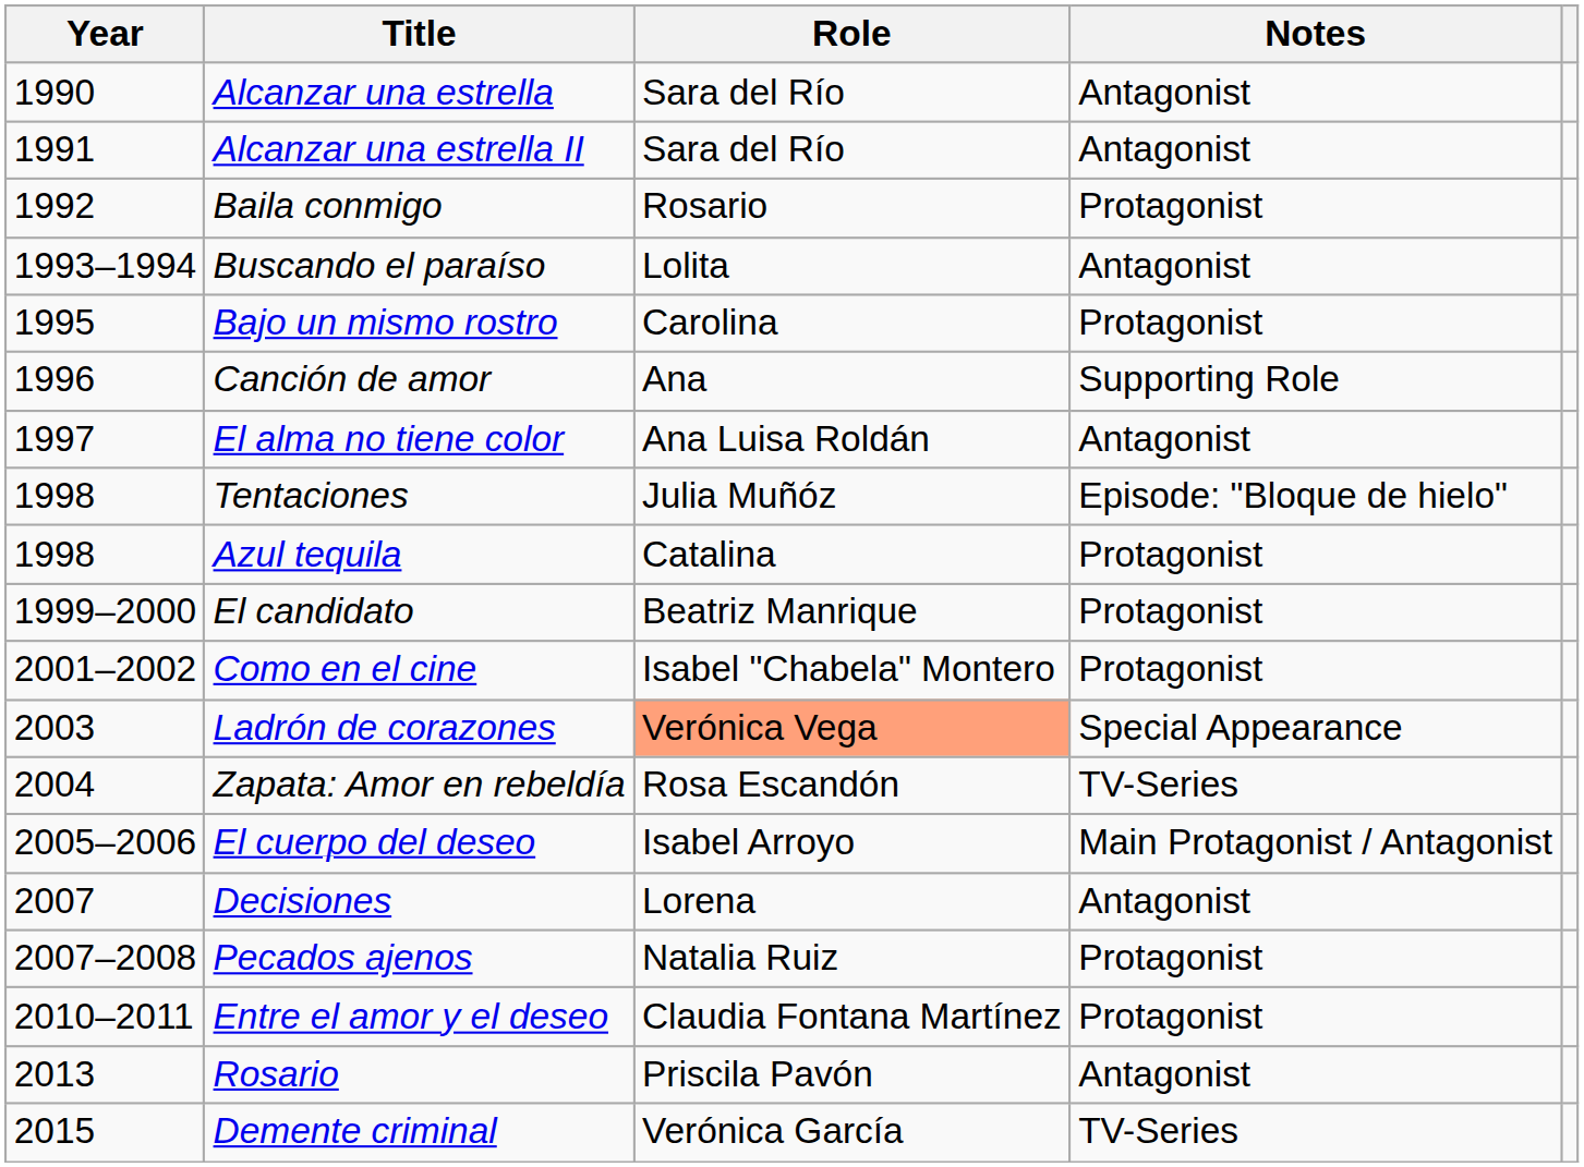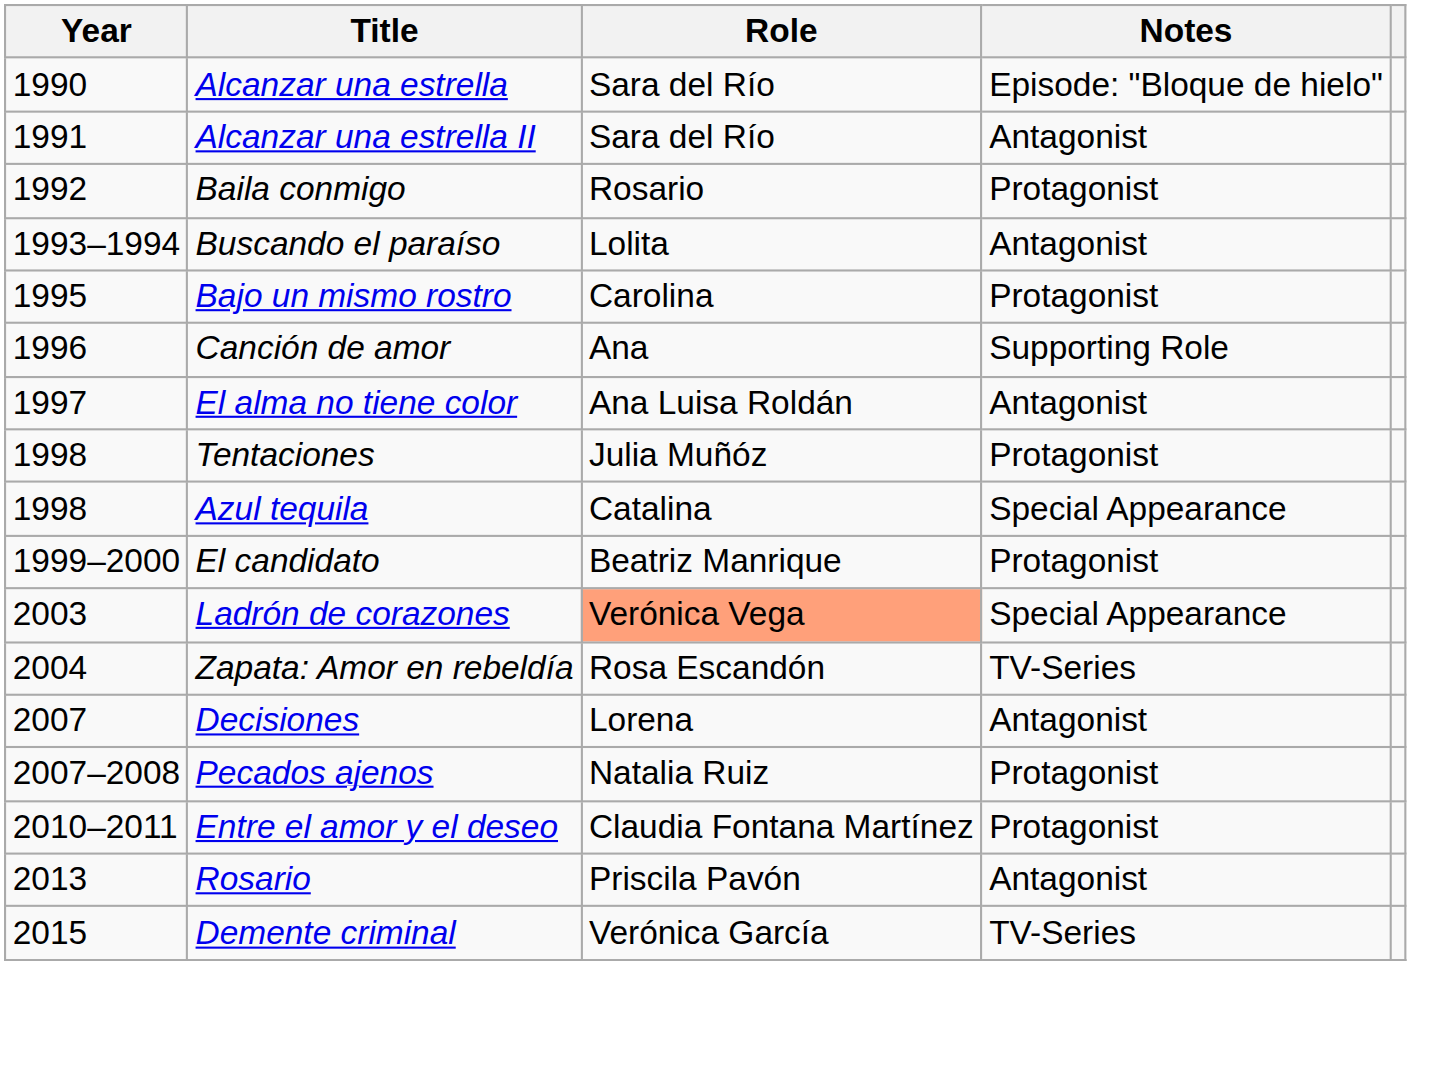Alcanzar una estrella | Notes: Antagonist -> Episode: "Bloque de hielo"
Tentaciones | Notes: Episode: "Bloque de hielo" -> Protagonist
Azul tequila | Notes: Protagonist -> Special Appearance
- row: 2001–2002 | Como en el cine | Isabel "Chabela" Montero | Protagonist
- row: 2005–2006 | El cuerpo del deseo | Isabel Arroyo | Main Protagonist / Antagonist
